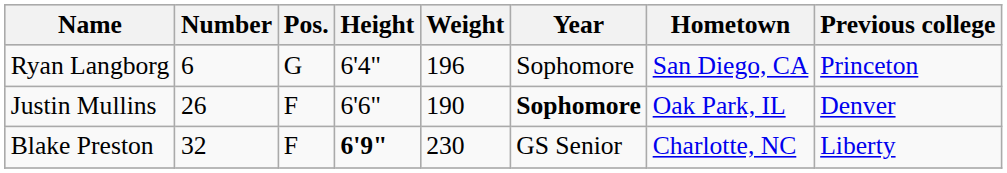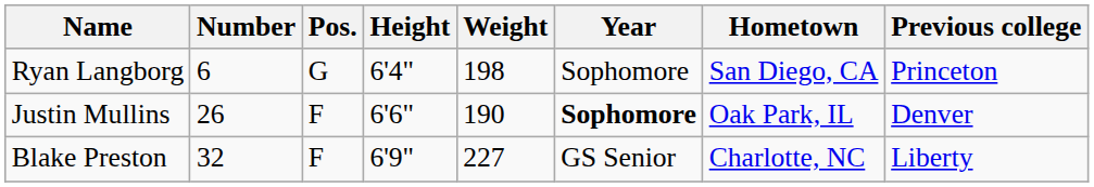Ryan Langborg | Weight: 196 -> 198
Blake Preston | Height: bold -> normal
Blake Preston | Weight: 230 -> 227
